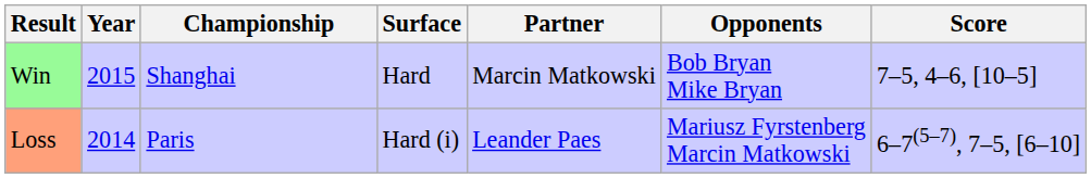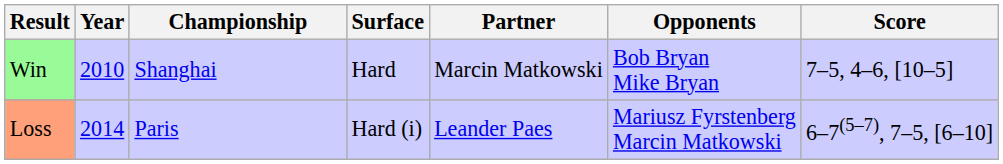Win | Year: 2015 -> 2010
